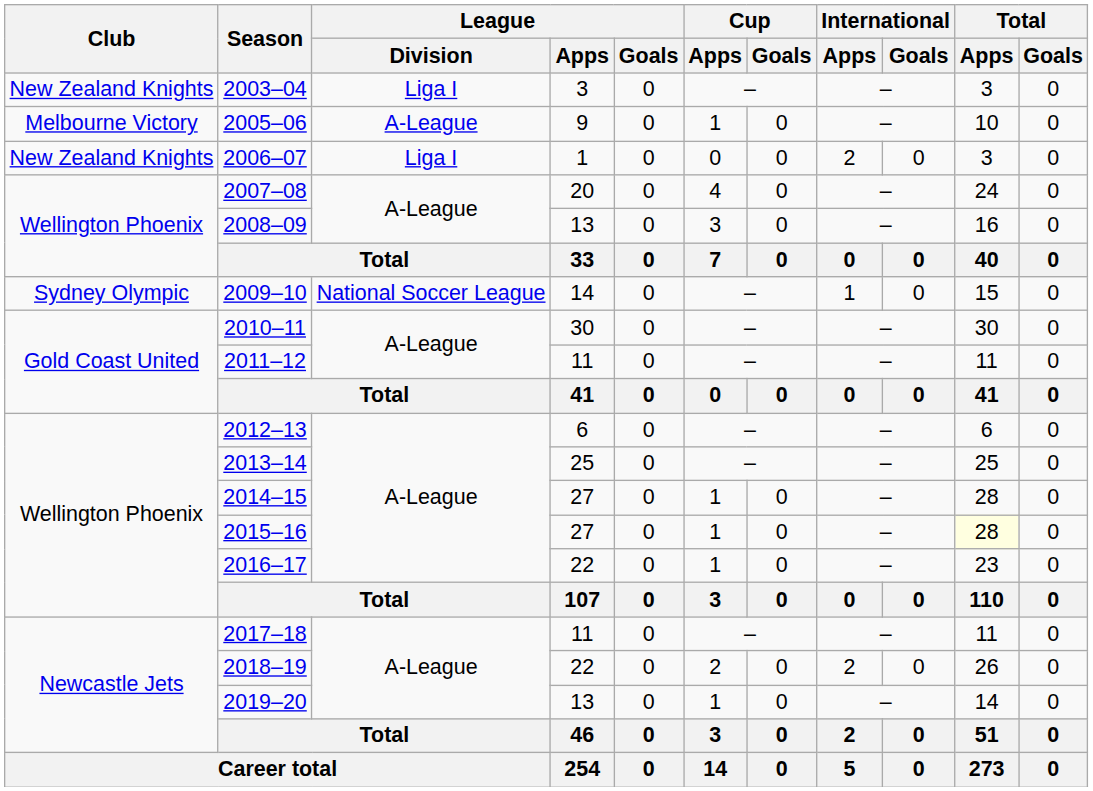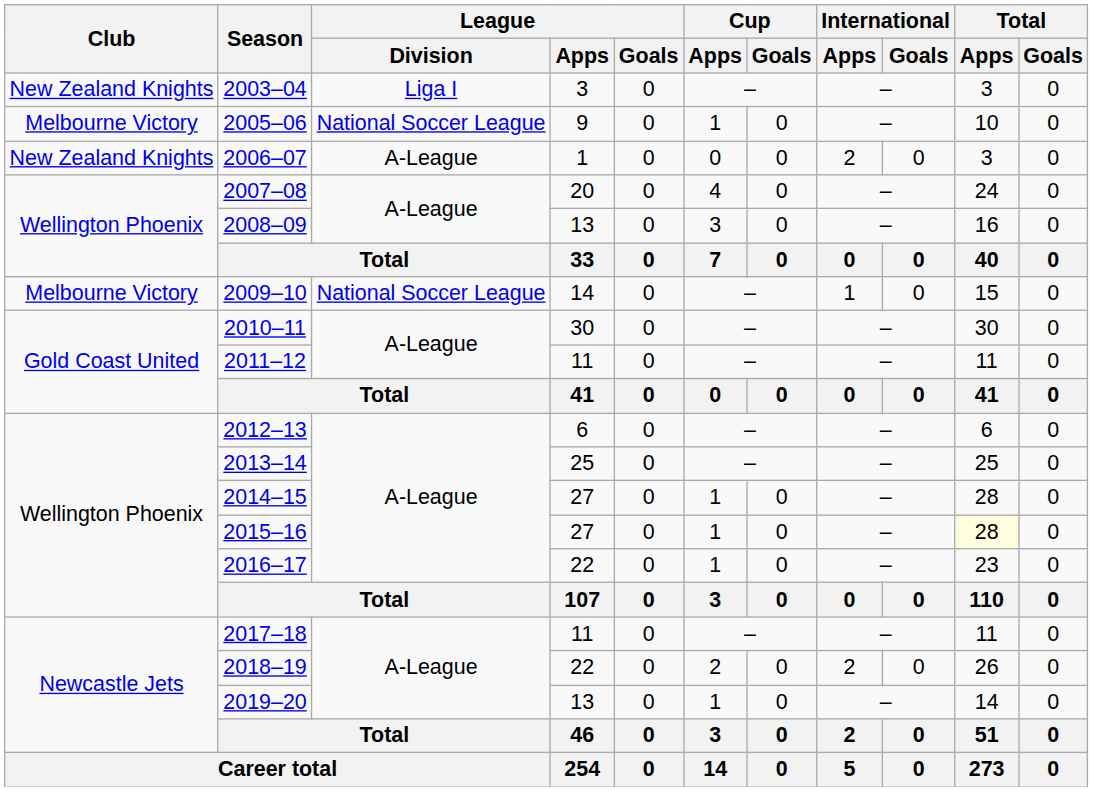2005–06 | League / Division: A-League -> National Soccer League
2006–07 | League / Division: Liga I -> A-League
2009–10 | Club: Sydney Olympic -> Melbourne Victory
